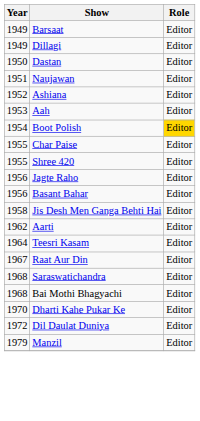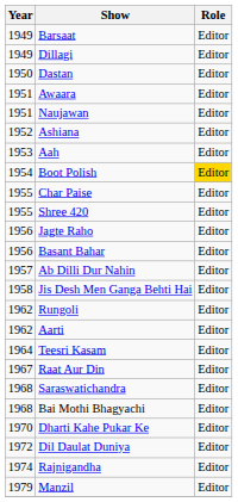+ row: 1951 | Awaara | Editor
+ row: 1957 | Ab Dilli Dur Nahin | Editor
+ row: 1962 | Rungoli | Editor
+ row: 1974 | Rajnigandha | Editor
